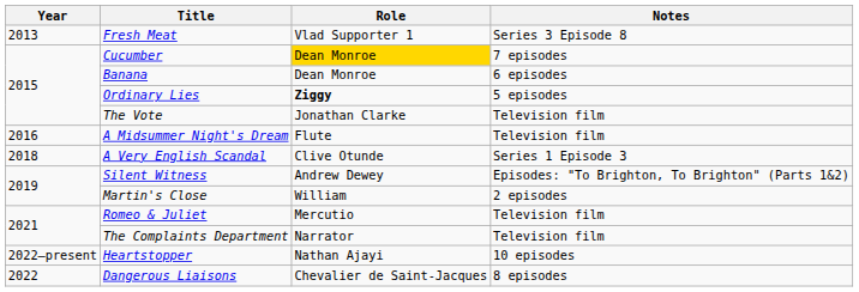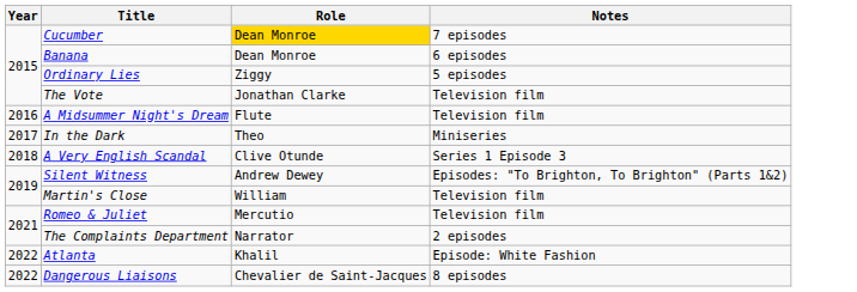- row: 2013 | Fresh Meat | Vlad Supporter 1 | Series 3 Episode 8
Ordinary Lies | Role: bold -> normal
+ row: 2017 | In the Dark | Theo | Miniseries
Martin's Close | Notes: 2 episodes -> Television film
The Complaints Department | Notes: Television film -> 2 episodes
+ row: 2022 | Atlanta | Khalil | Episode: White Fashion
- row: 2022–present | Heartstopper | Nathan Ajayi | 10 episodes
